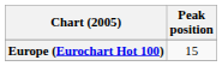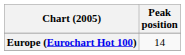Europe (Eurochart Hot 100) | Peak position: 15 -> 14
